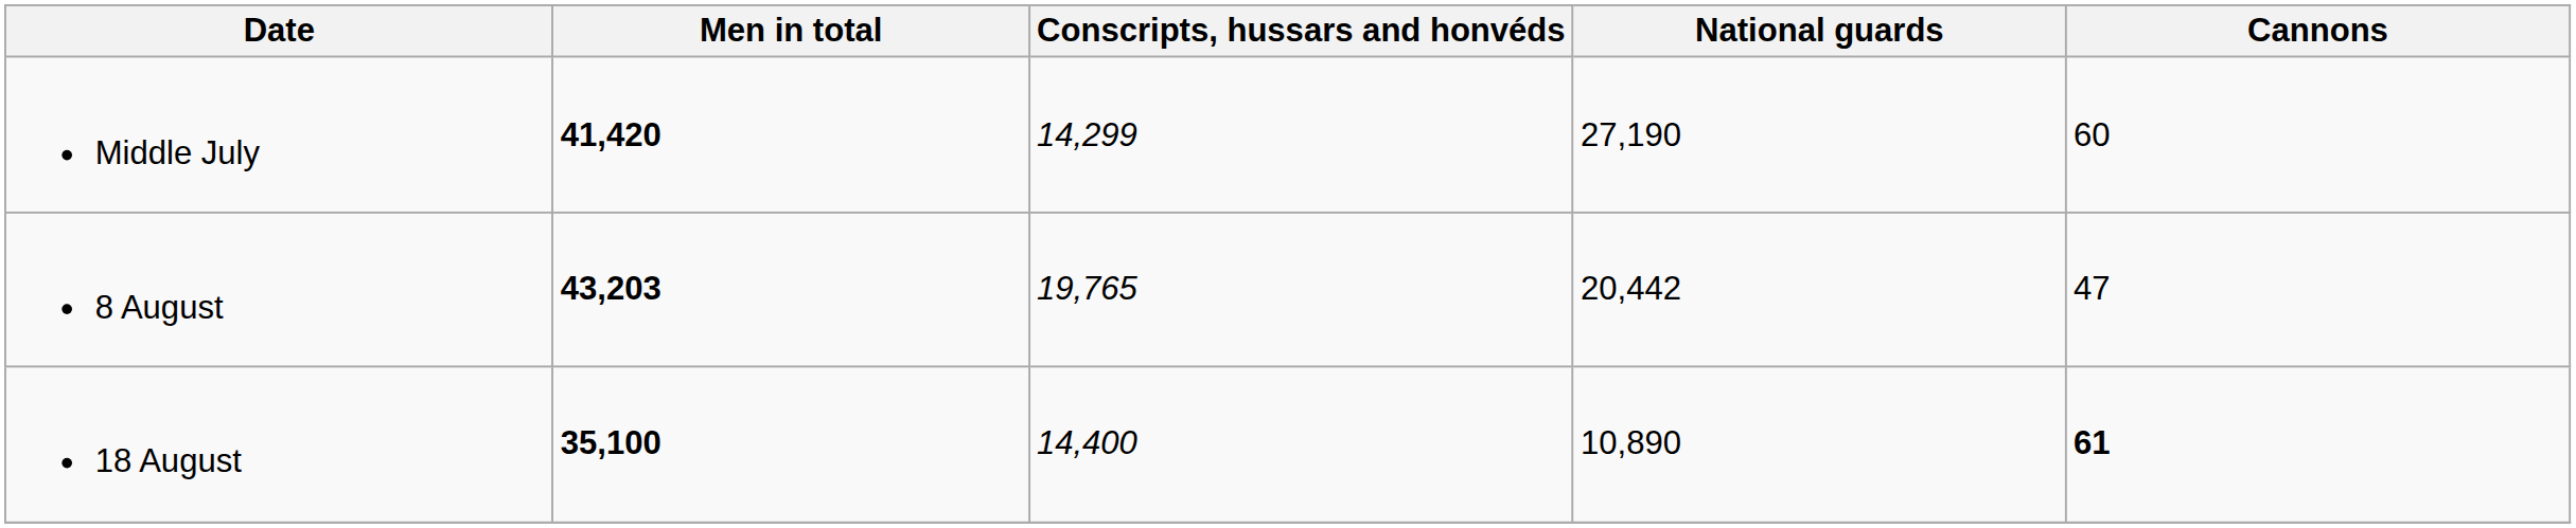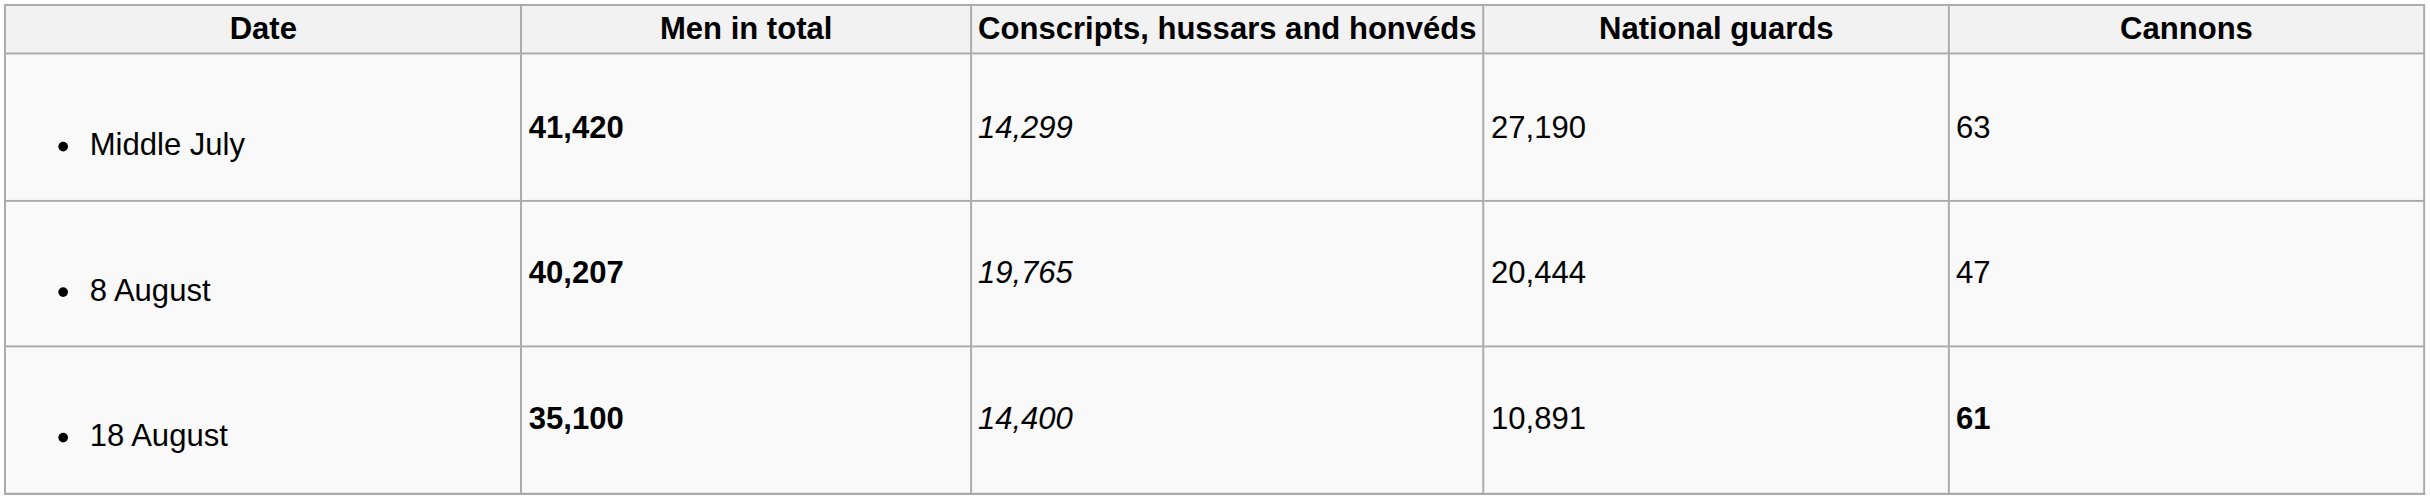Middle July | Cannons: 60 -> 63
8 August | Men in total: 43,203 -> 40,207
8 August | National guards: 20,442 -> 20,444
18 August | National guards: 10,890 -> 10,891
